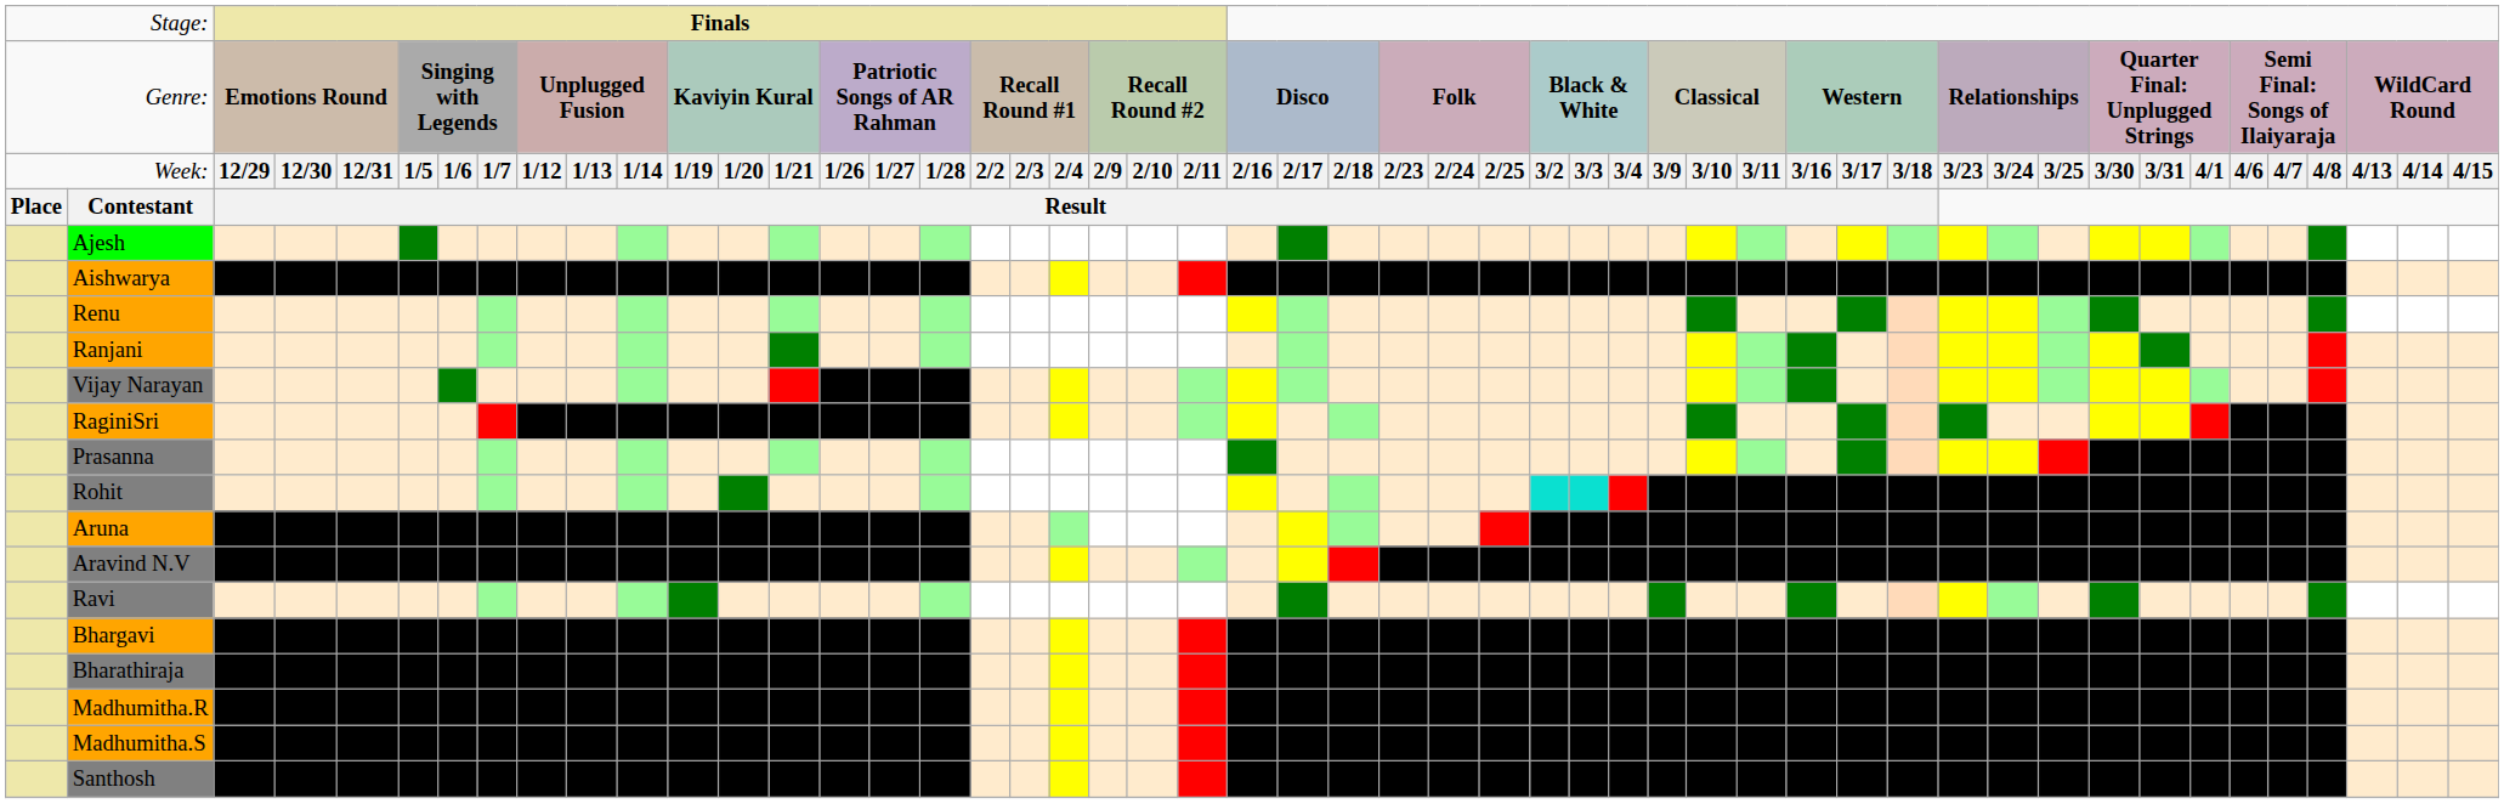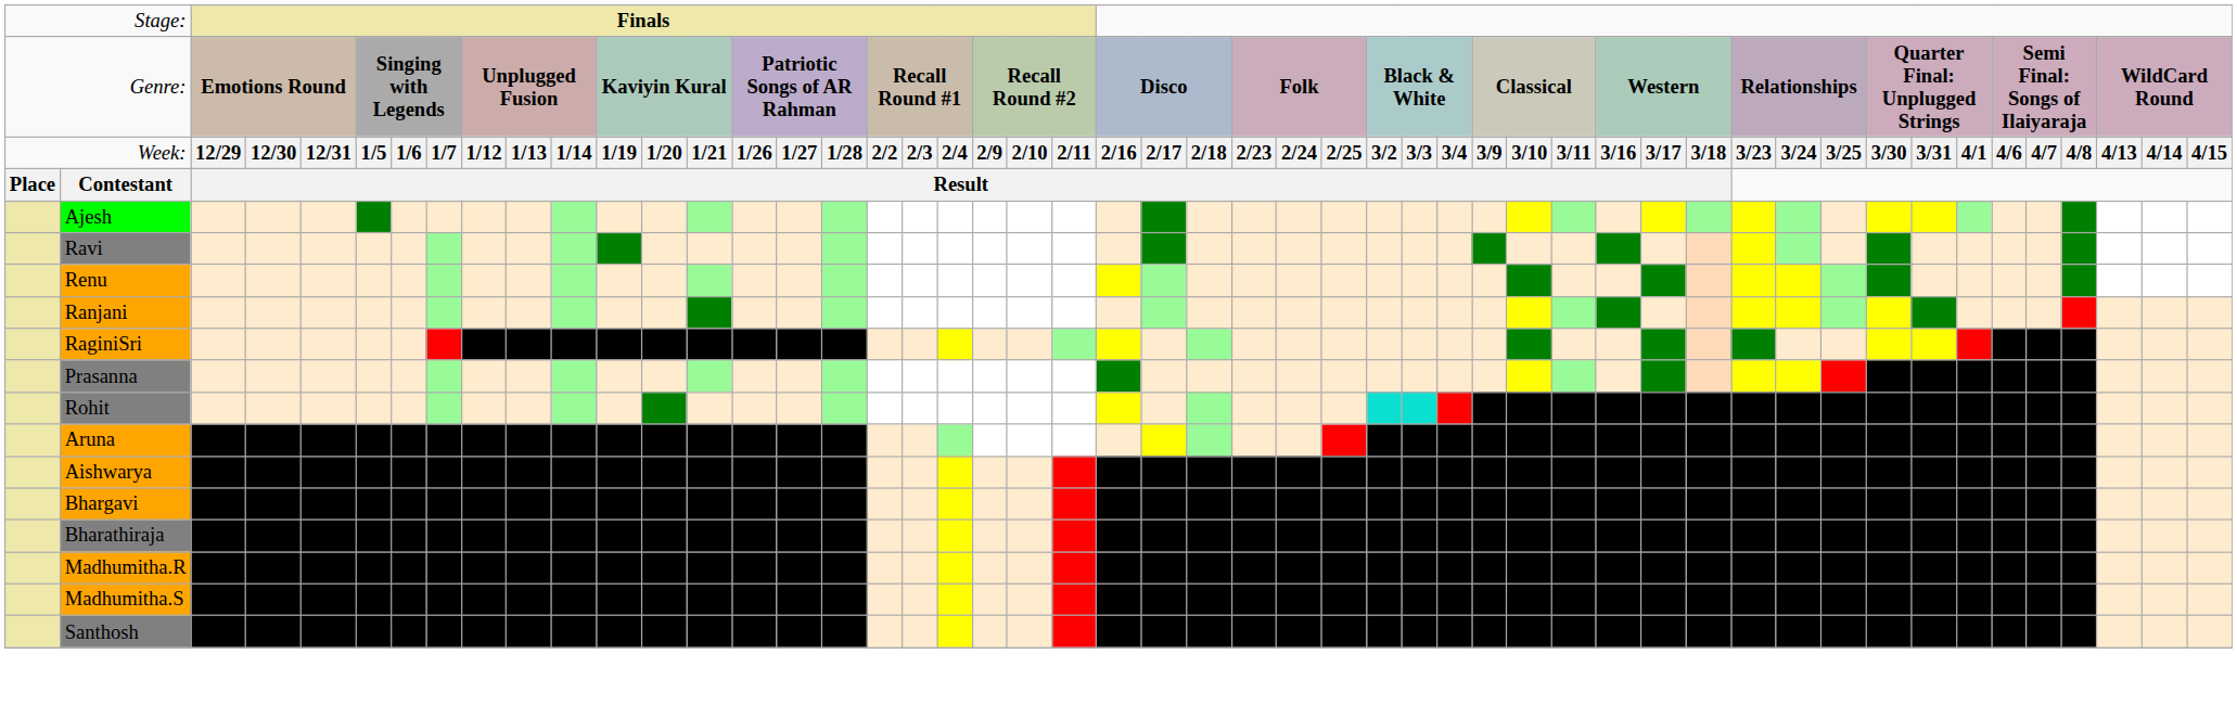rows swapped: Ravi <-> Aishwarya
- row: Vijay Narayan
- row: Aravind N.V
